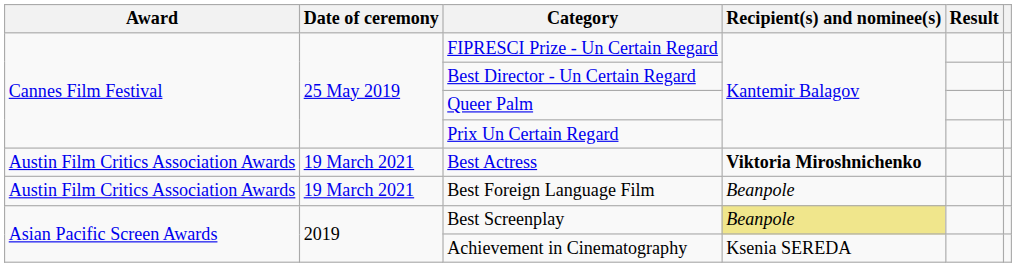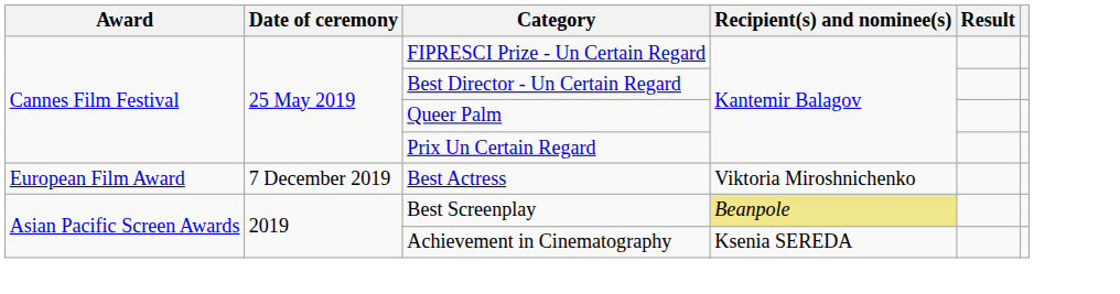Best Actress | Award: Austin Film Critics Association Awards -> European Film Award
Best Actress | Date of ceremony: 19 March 2021 -> 7 December 2019
Best Actress | Recipient(s) and nominee(s): bold -> normal
- row: Austin Film Critics Association Awards | 19 March 2021 | Best Foreign Language Film | Beanpole
